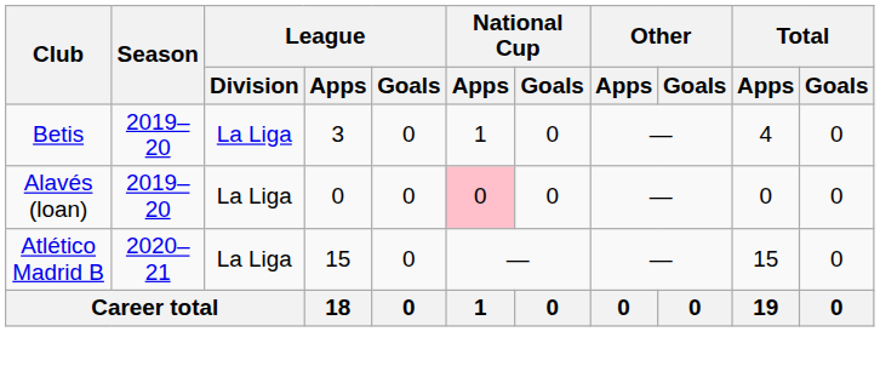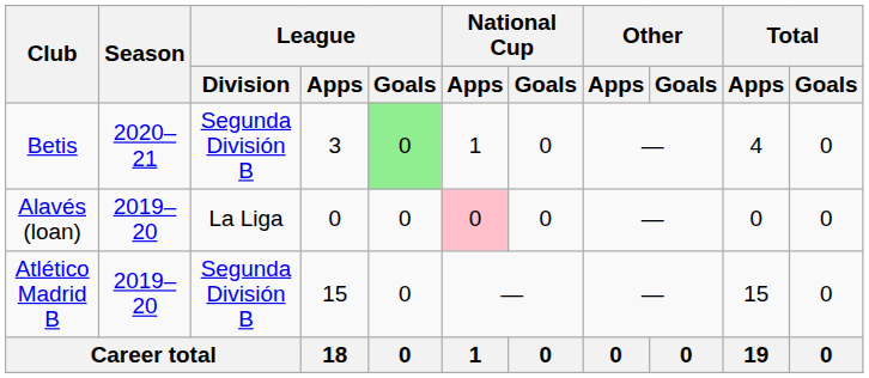Betis | Season: 2019–20 -> 2020–21
Betis | League / Division: La Liga -> Segunda División B
Betis | League / Goals: no background -> lightgreen background
Atlético Madrid B | Season: 2020–21 -> 2019–20
Atlético Madrid B | League / Division: La Liga -> Segunda División B
